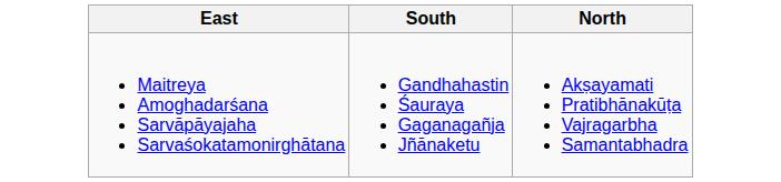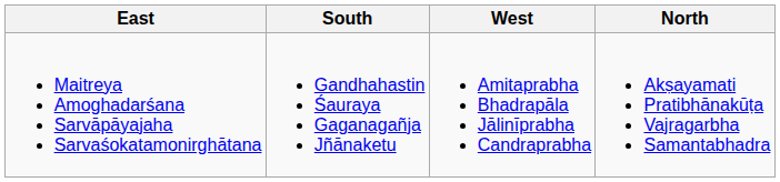+ column: West | Amitaprabha Bhadrapāla Jālinīprabha Candraprabha
